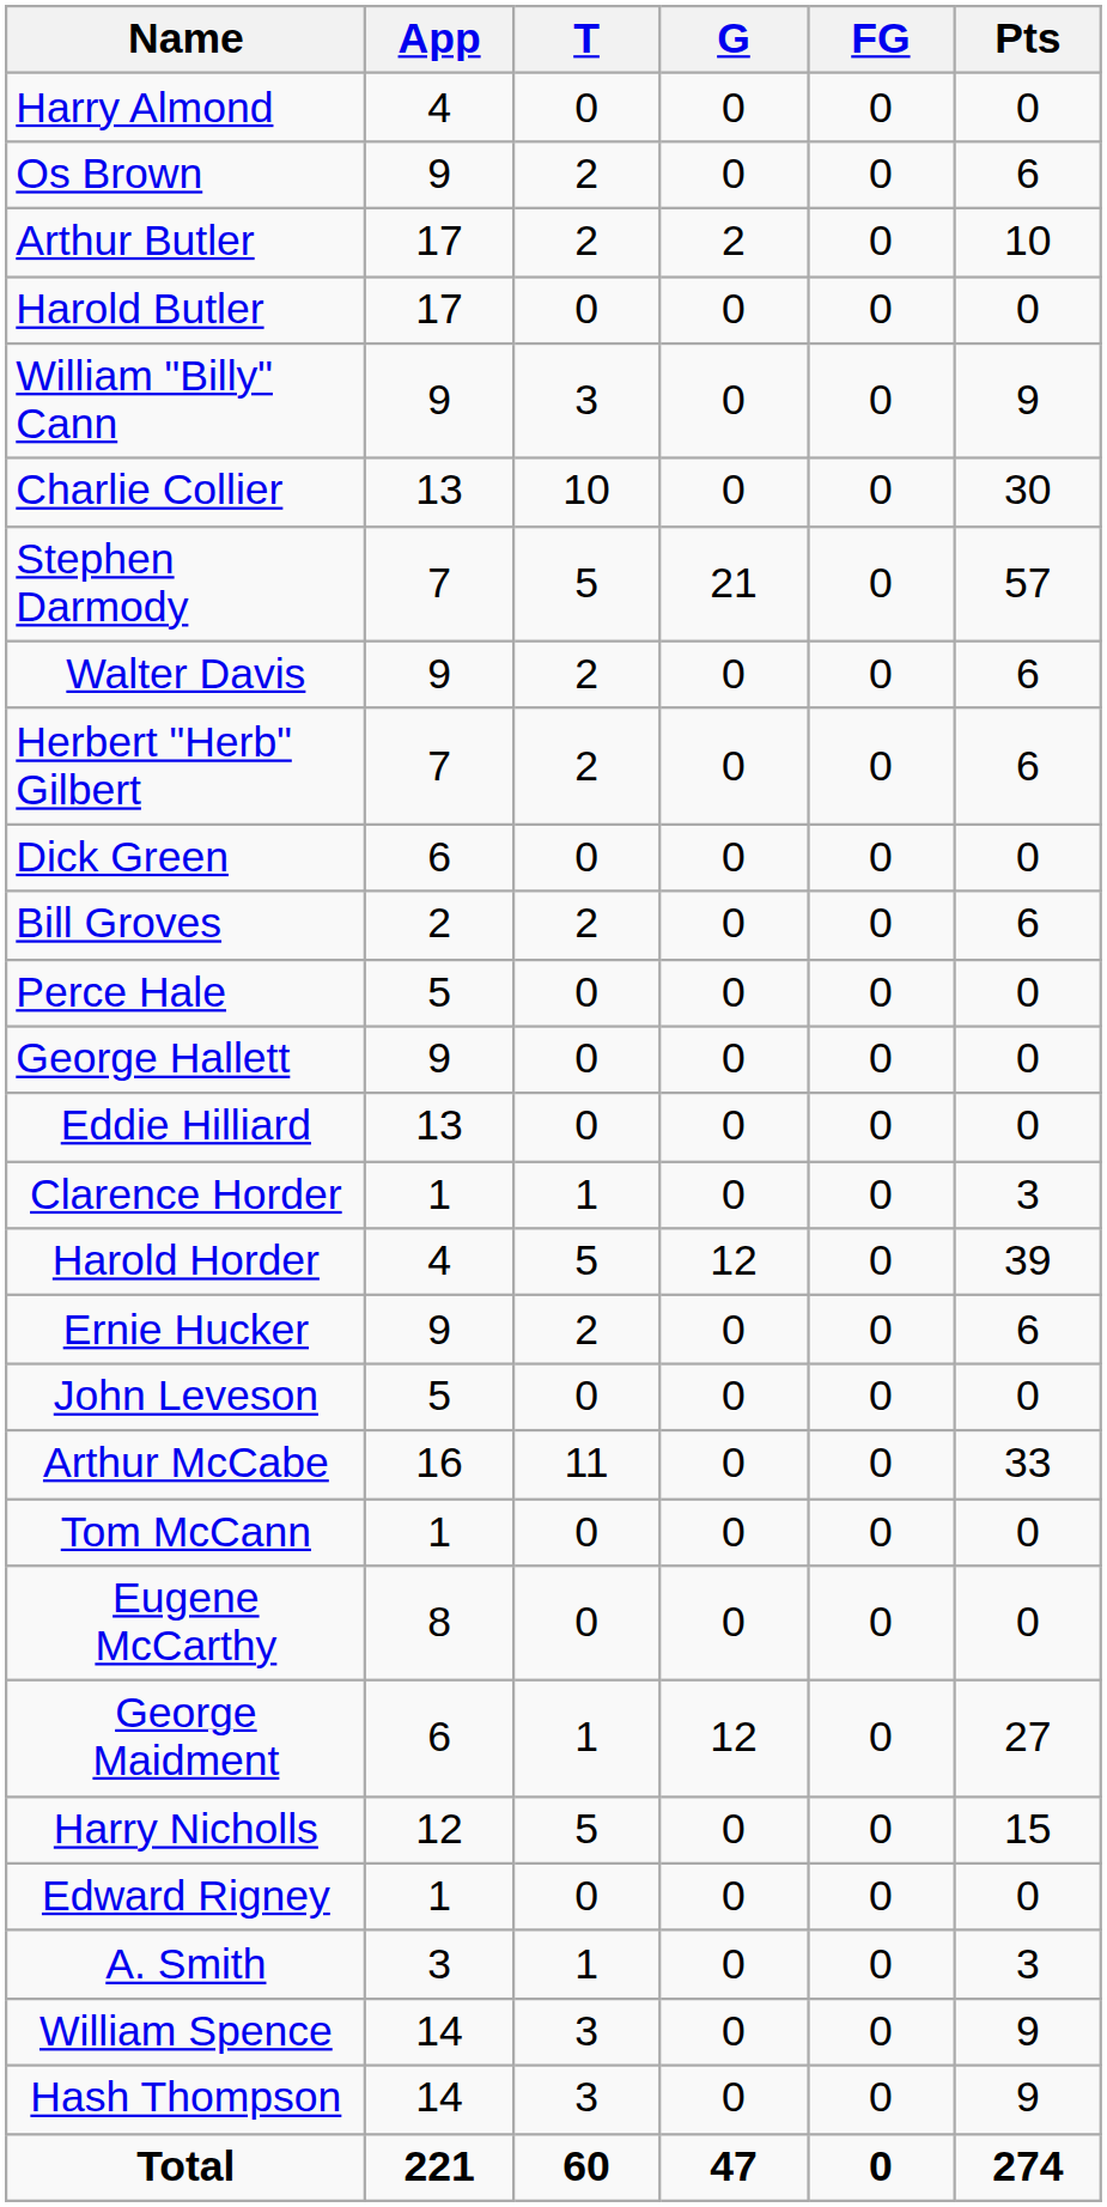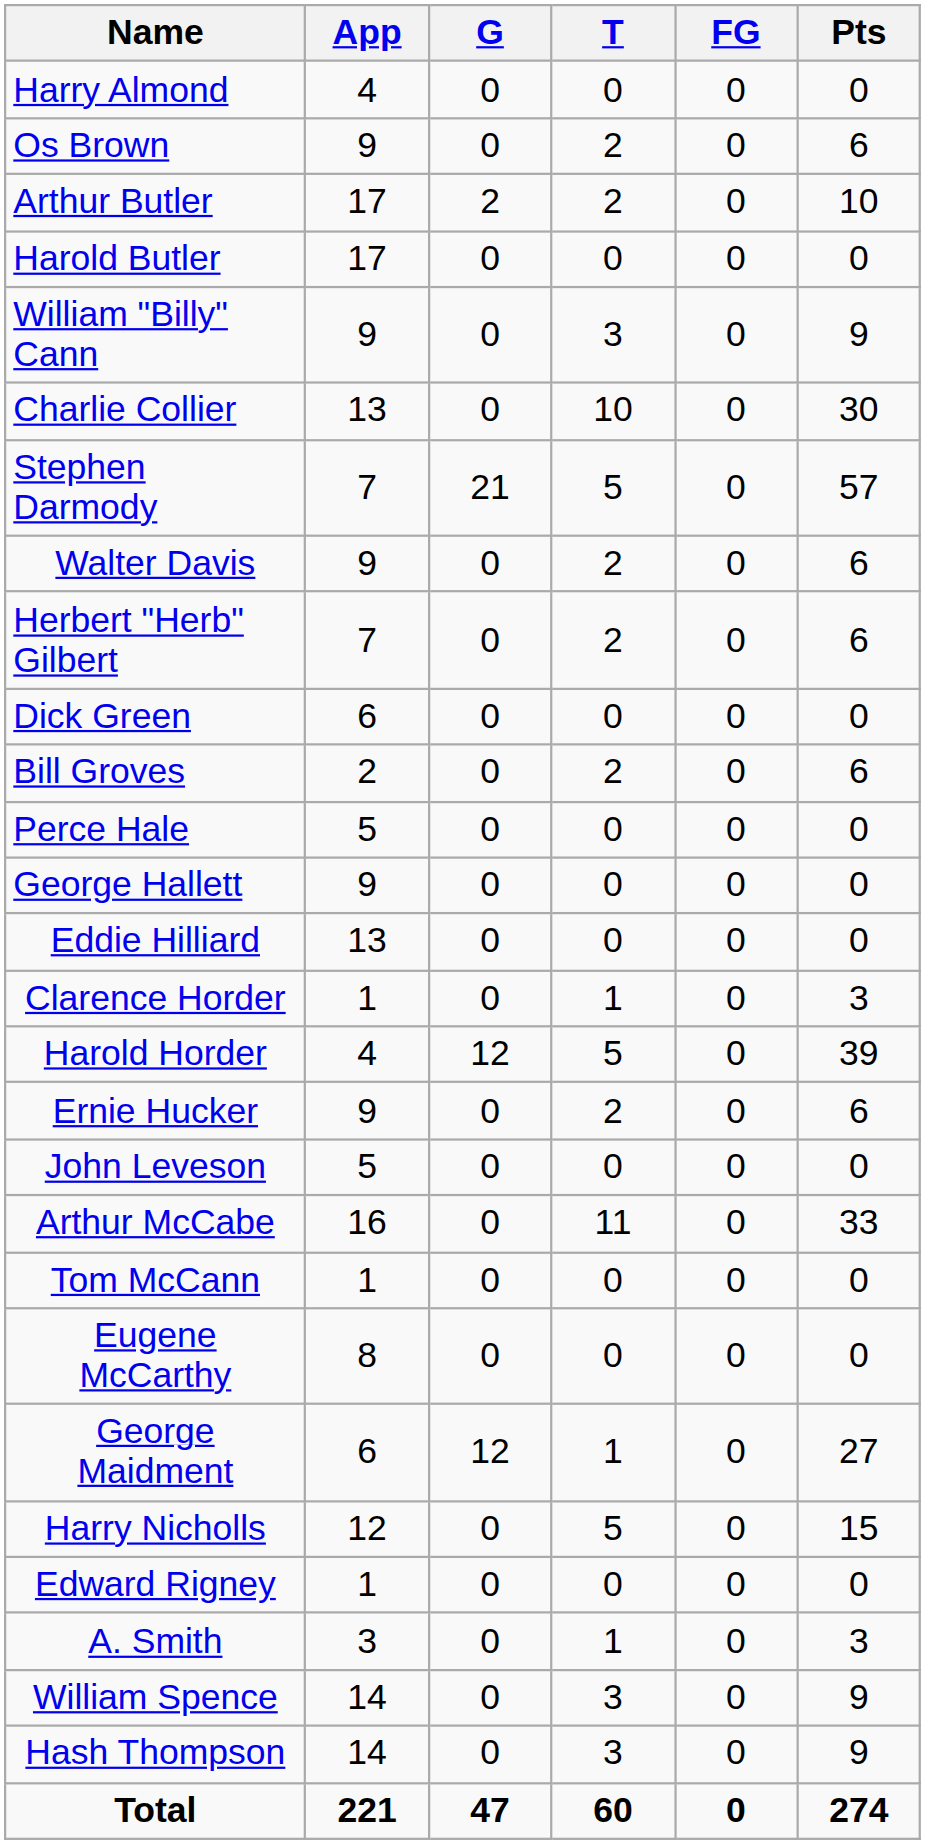columns swapped: T <-> G
